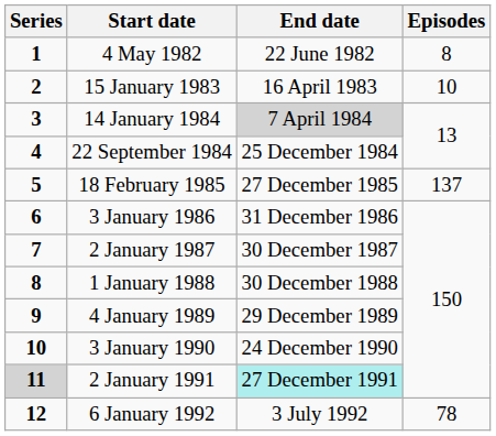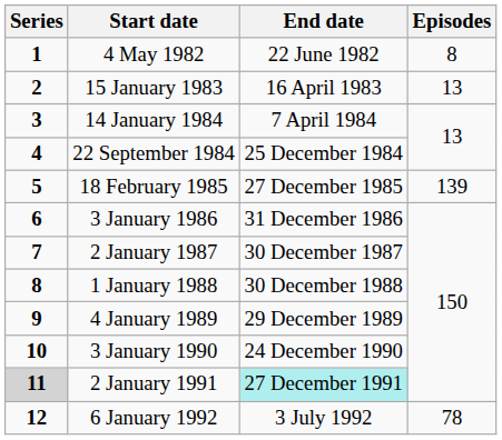15 January 1983 | Episodes: 10 -> 13
14 January 1984 | End date: lightgrey background -> no background
18 February 1985 | Episodes: 137 -> 139
